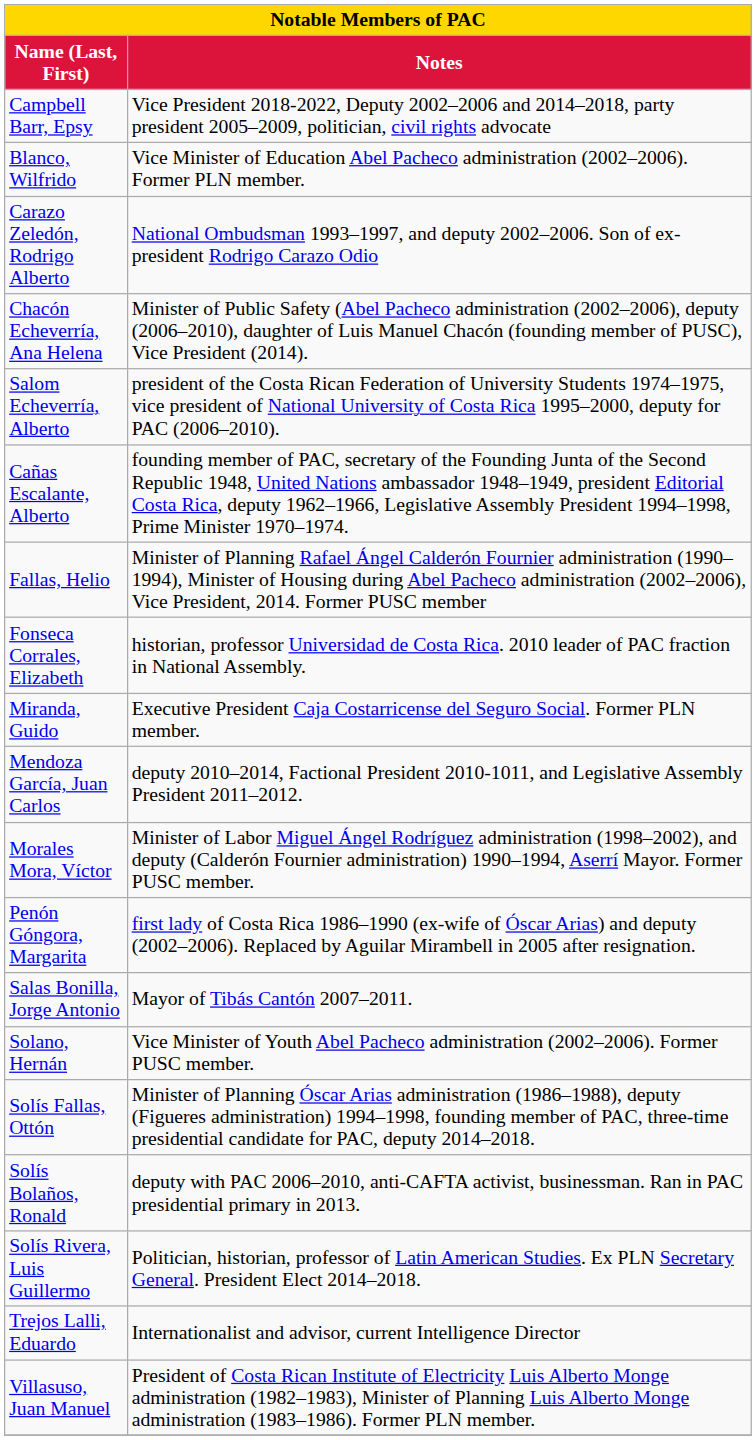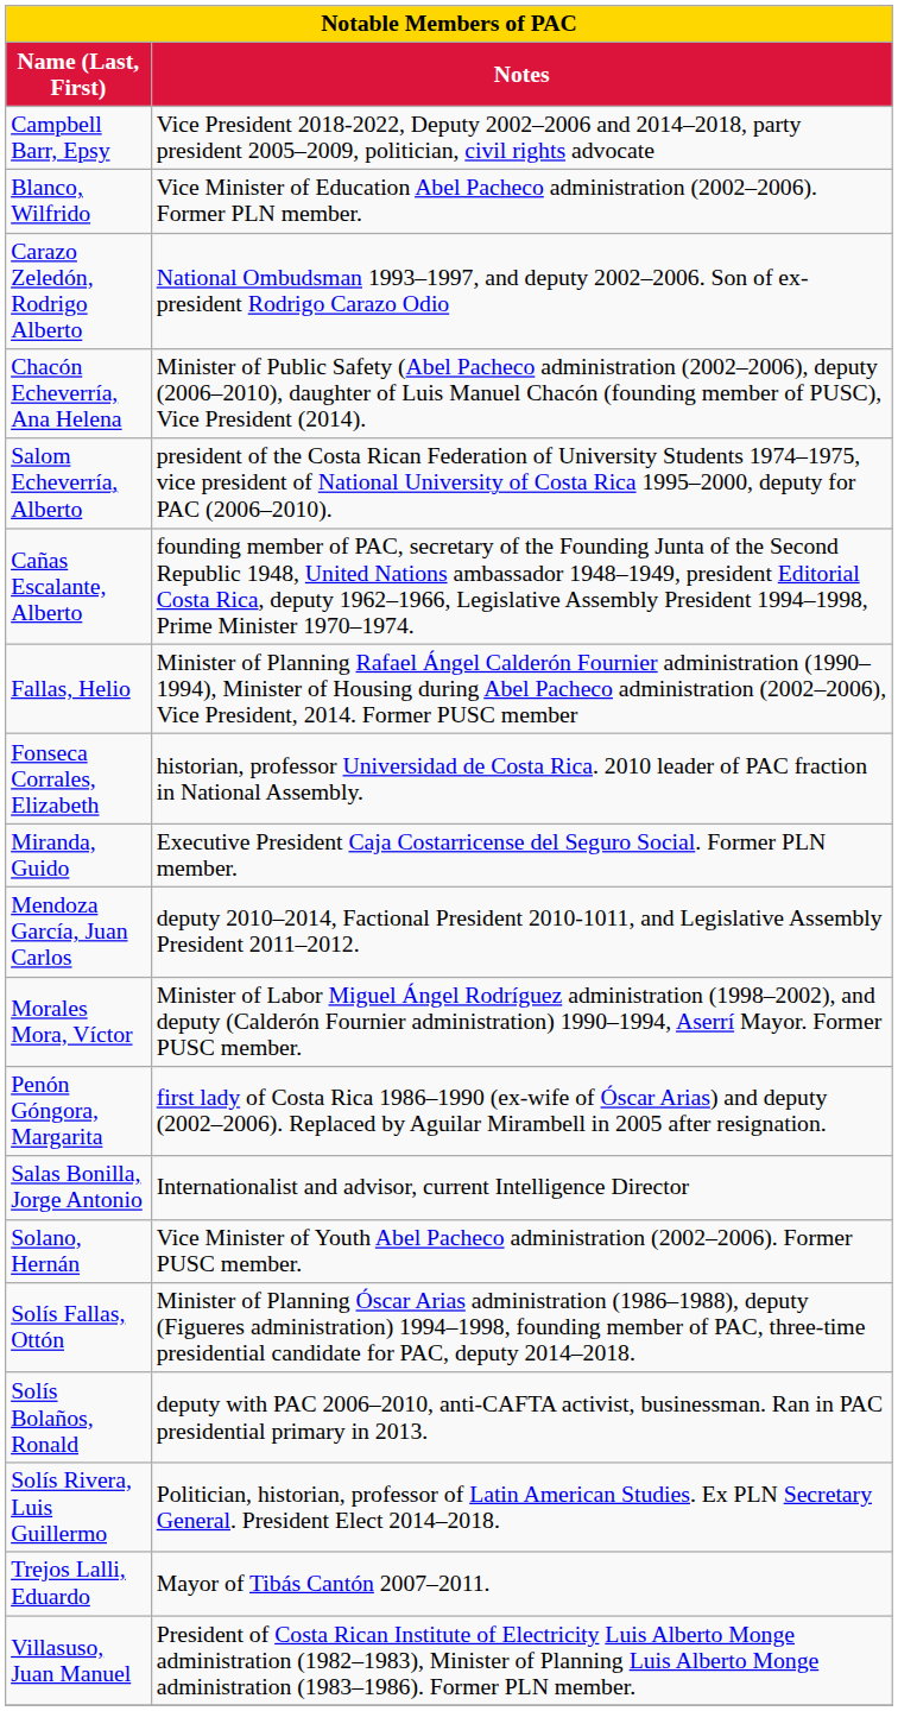Salas Bonilla, Jorge Antonio | Notes: Mayor of Tibás Cantón 2007–2011. -> Internationalist and advisor, current Intelligence Director
Trejos Lalli, Eduardo | Notes: Internationalist and advisor, current Intelligence Director -> Mayor of Tibás Cantón 2007–2011.
